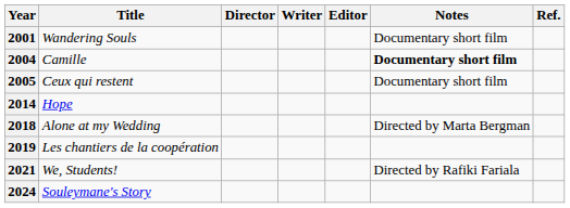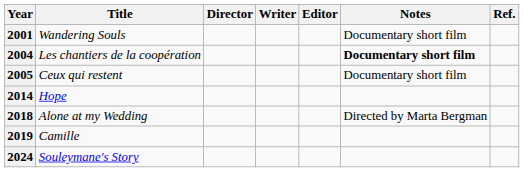2004 | Title: Camille -> Les chantiers de la coopération
2019 | Title: Les chantiers de la coopération -> Camille
- row: 2021 | We, Students! | Directed by Rafiki Fariala
